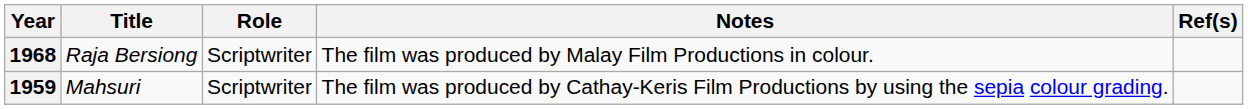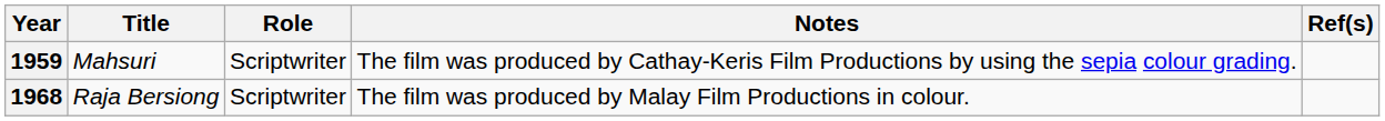rows swapped: 1959 <-> 1968
